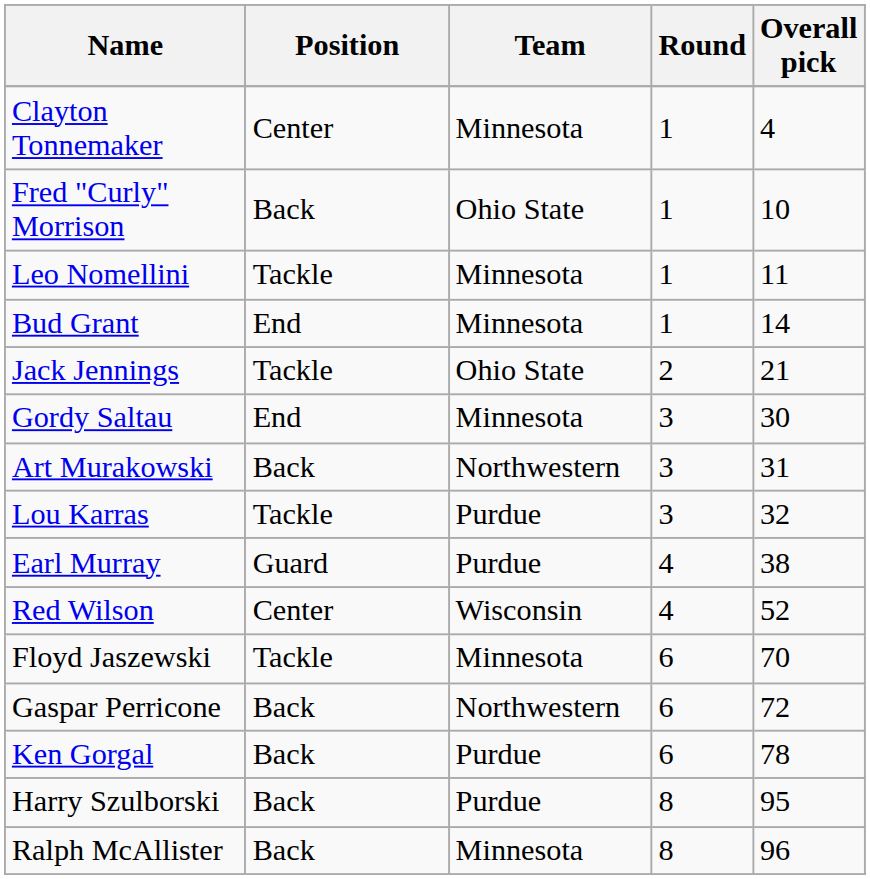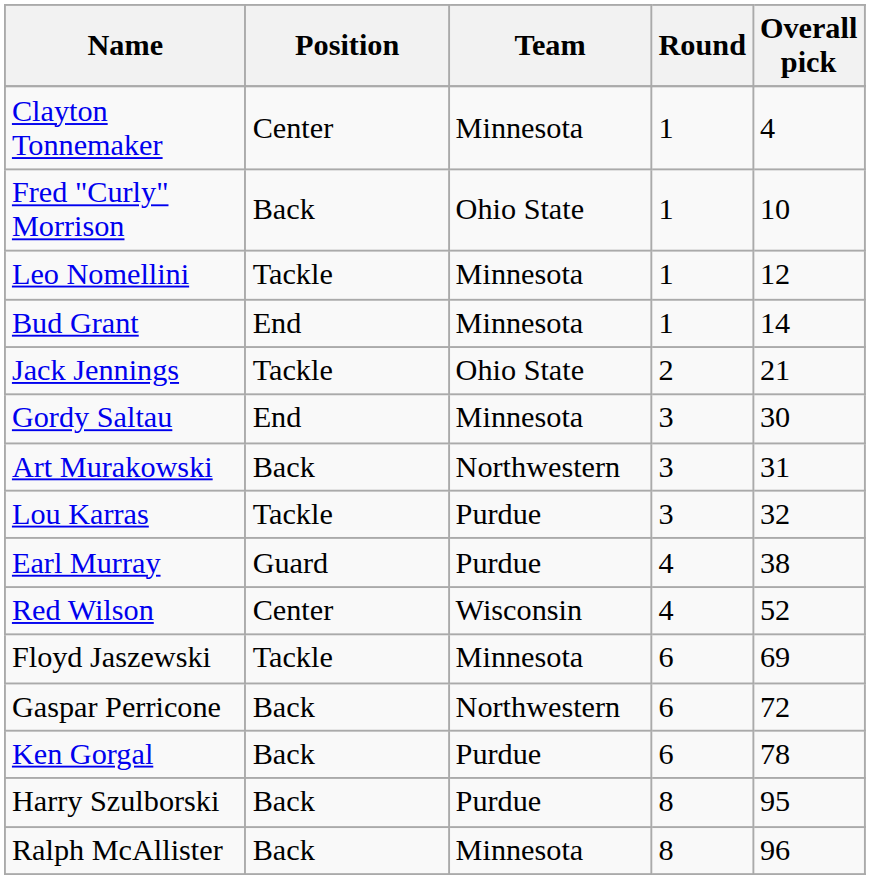Leo Nomellini | Overall pick: 11 -> 12
Floyd Jaszewski | Overall pick: 70 -> 69
